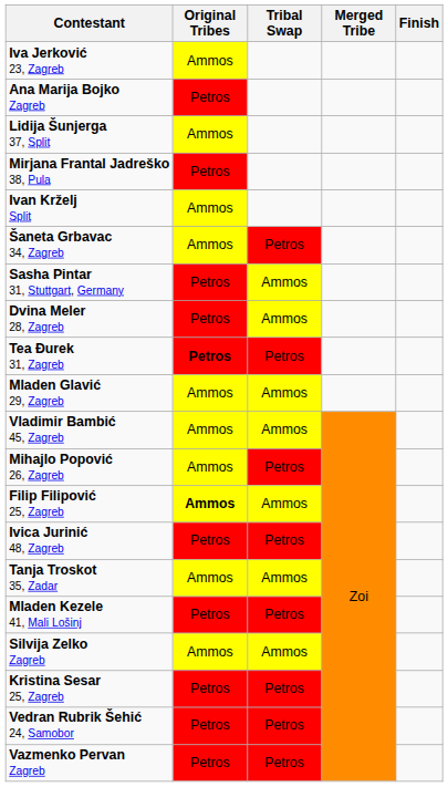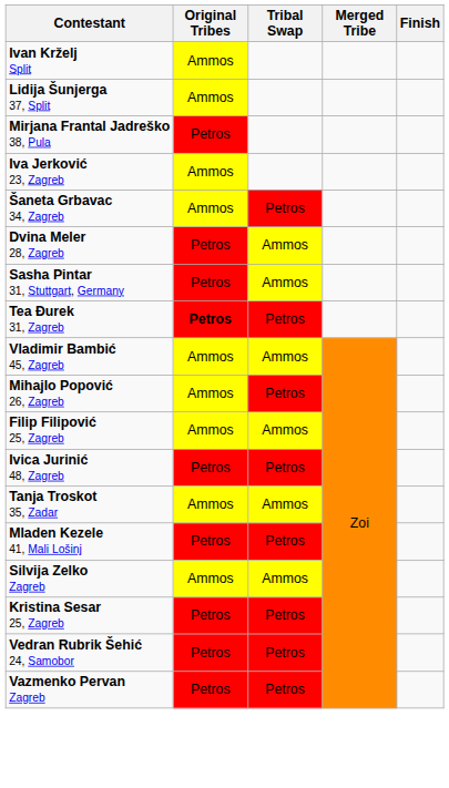rows swapped: Ivan Krželj Split <-> Iva Jerković 23, Zagreb
- row: Ana Marija Bojko Zagreb | Petros
rows swapped: Sasha Pintar 31, Stuttgart, Germany <-> Dvina Meler 28, Zagreb
- row: Mladen Glavić 29, Zagreb | Ammos | Ammos
Filip Filipović 25, Zagreb | Original Tribes: bold -> normal
